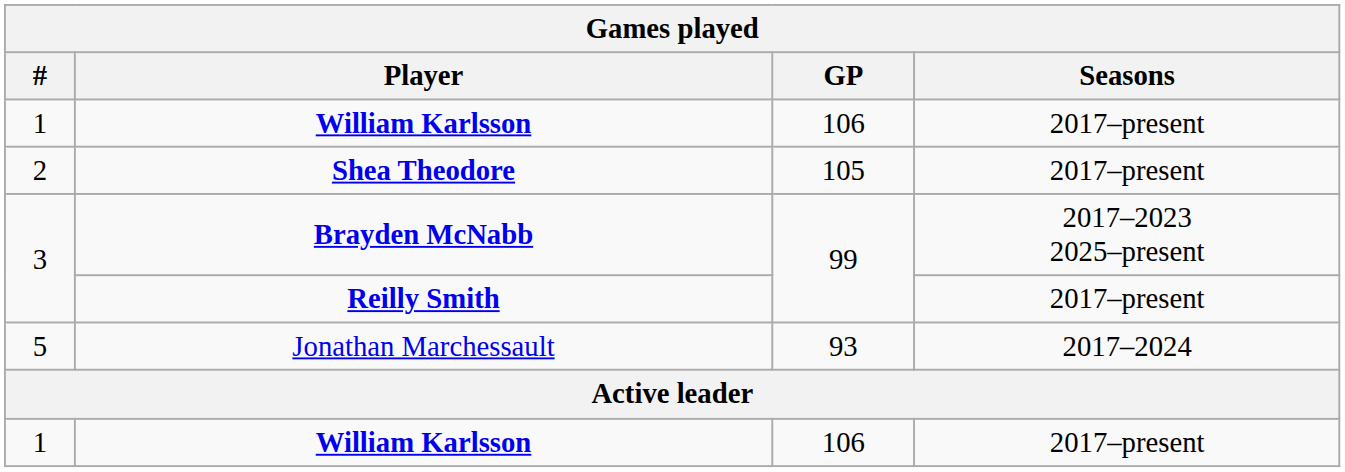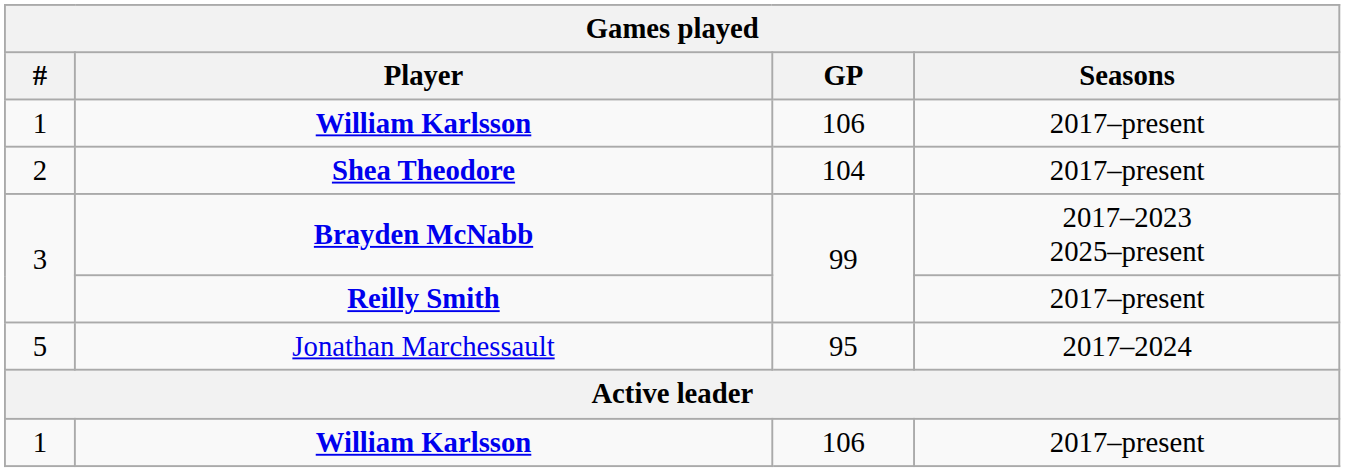Shea Theodore | GP: 105 -> 104
Jonathan Marchessault | GP: 93 -> 95
